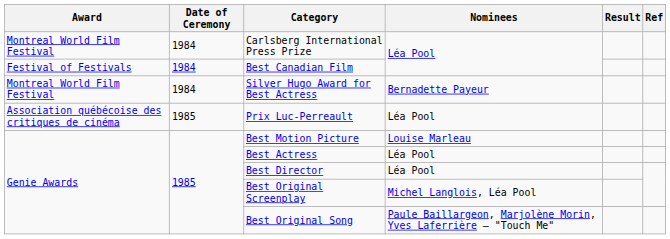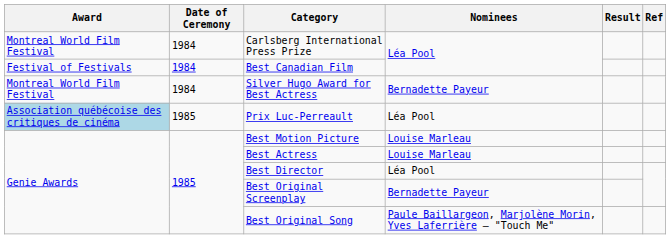Prix Luc-Perreault | Award: no background -> lightblue background
Best Actress | Nominees: Léa Pool -> Louise Marleau
Best Original Screenplay | Nominees: Michel Langlois, Léa Pool -> Bernadette Payeur
